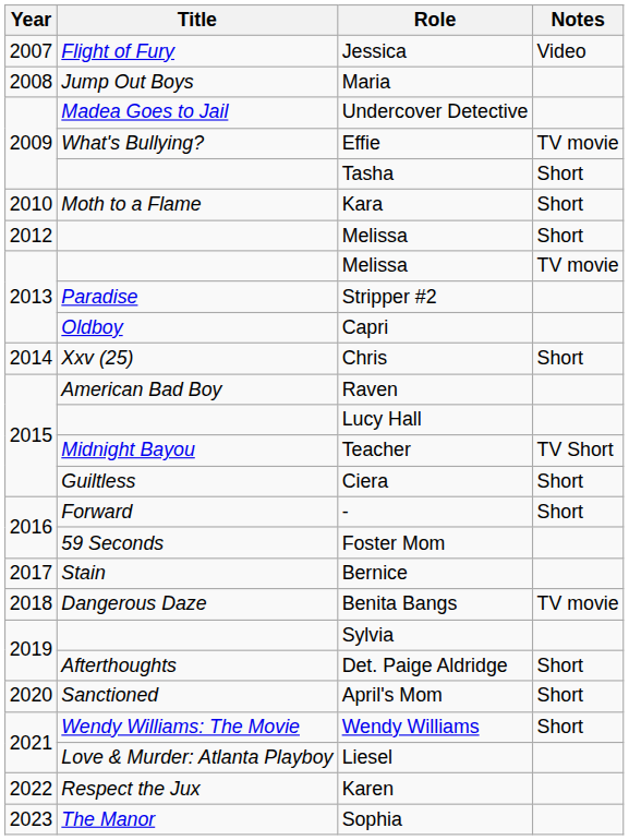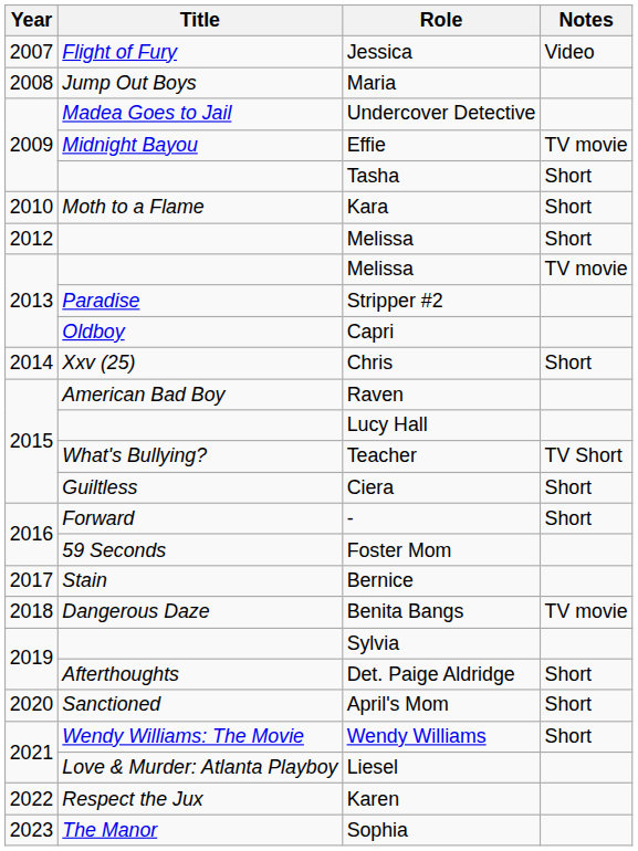Effie | Title: What's Bullying? -> Midnight Bayou
Teacher | Title: Midnight Bayou -> What's Bullying?
